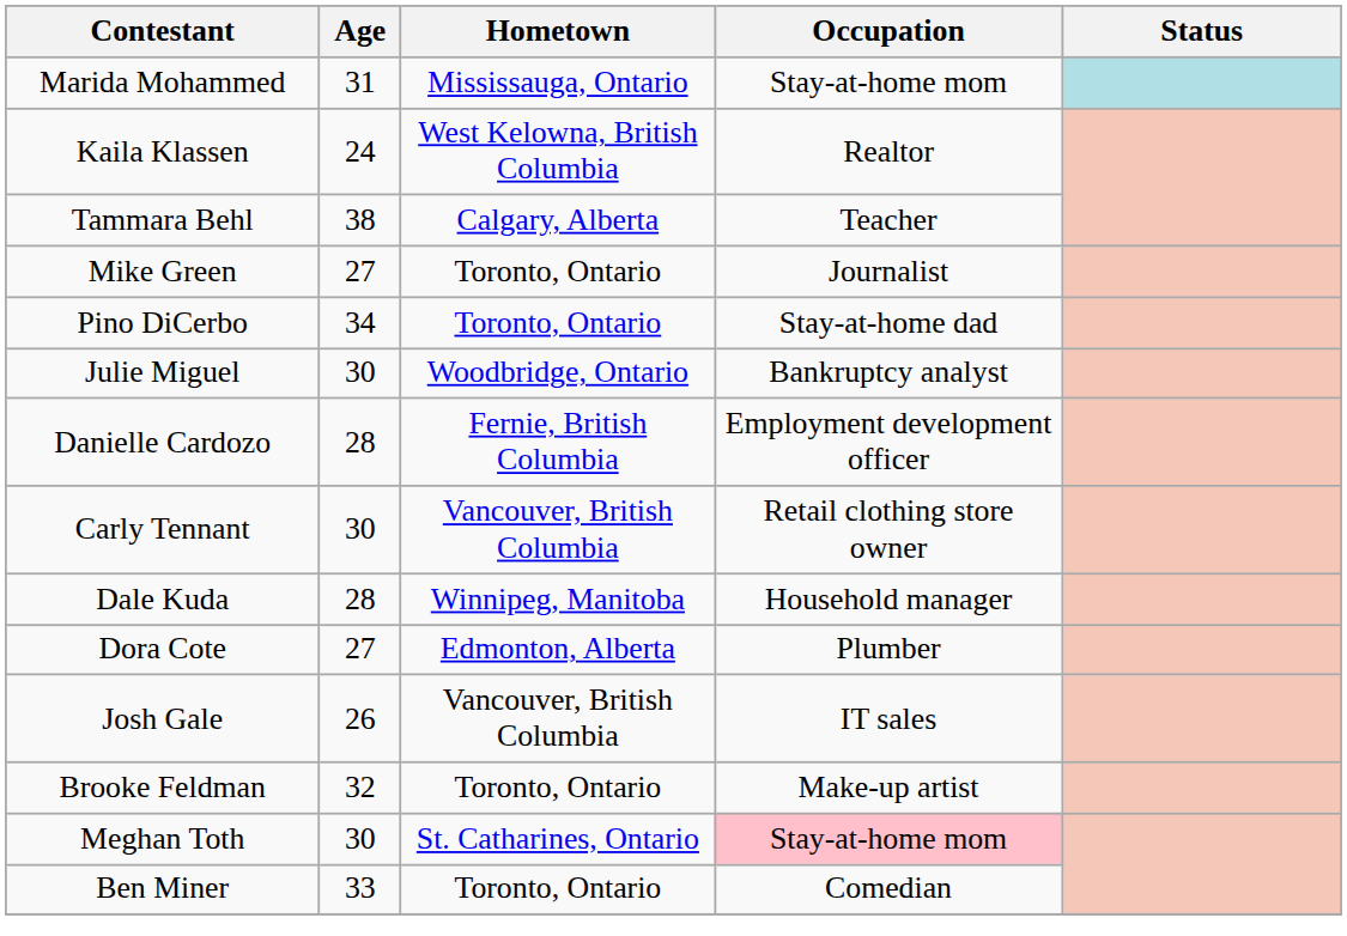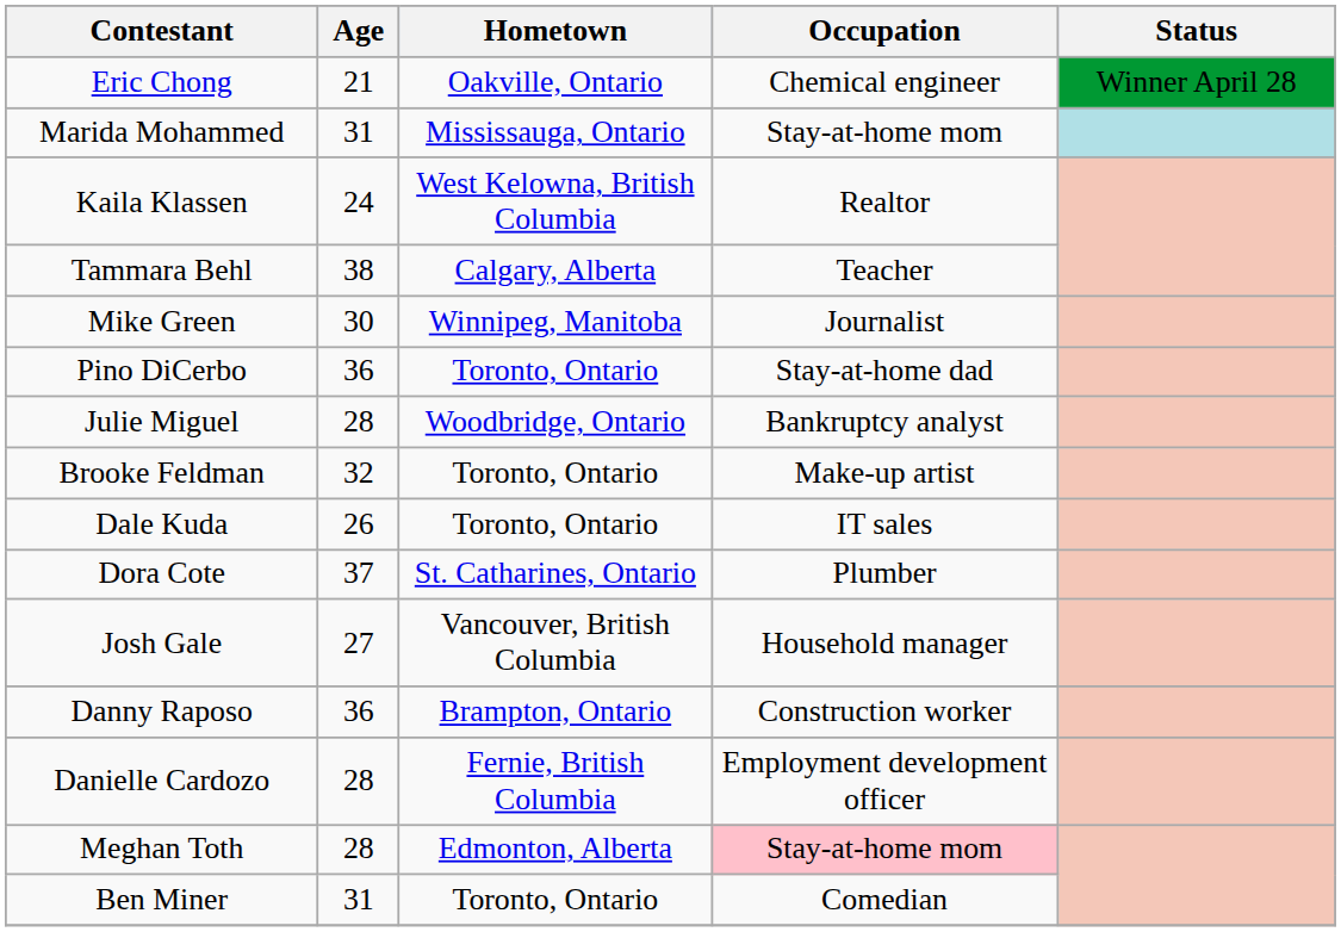+ row: Eric Chong | 21 | Oakville, Ontario | Chemical engineer | Winner April 28
Mike Green | Age: 27 -> 30
Mike Green | Hometown: Toronto, Ontario -> Winnipeg, Manitoba
Pino DiCerbo | Age: 34 -> 36
Julie Miguel | Age: 30 -> 28
rows swapped: Danielle Cardozo <-> Brooke Feldman
- row: Carly Tennant | 30 | Vancouver, British Columbia | Retail clothing store owner
Dale Kuda | Age: 28 -> 26
Dale Kuda | Hometown: Winnipeg, Manitoba -> Toronto, Ontario
Dale Kuda | Occupation: Household manager -> IT sales
Dora Cote | Age: 27 -> 37
Dora Cote | Hometown: Edmonton, Alberta -> St. Catharines, Ontario
Josh Gale | Age: 26 -> 27
Josh Gale | Occupation: IT sales -> Household manager
+ row: Danny Raposo | 36 | Brampton, Ontario | Construction worker
Meghan Toth | Age: 30 -> 28
Meghan Toth | Hometown: St. Catharines, Ontario -> Edmonton, Alberta
Ben Miner | Age: 33 -> 31
